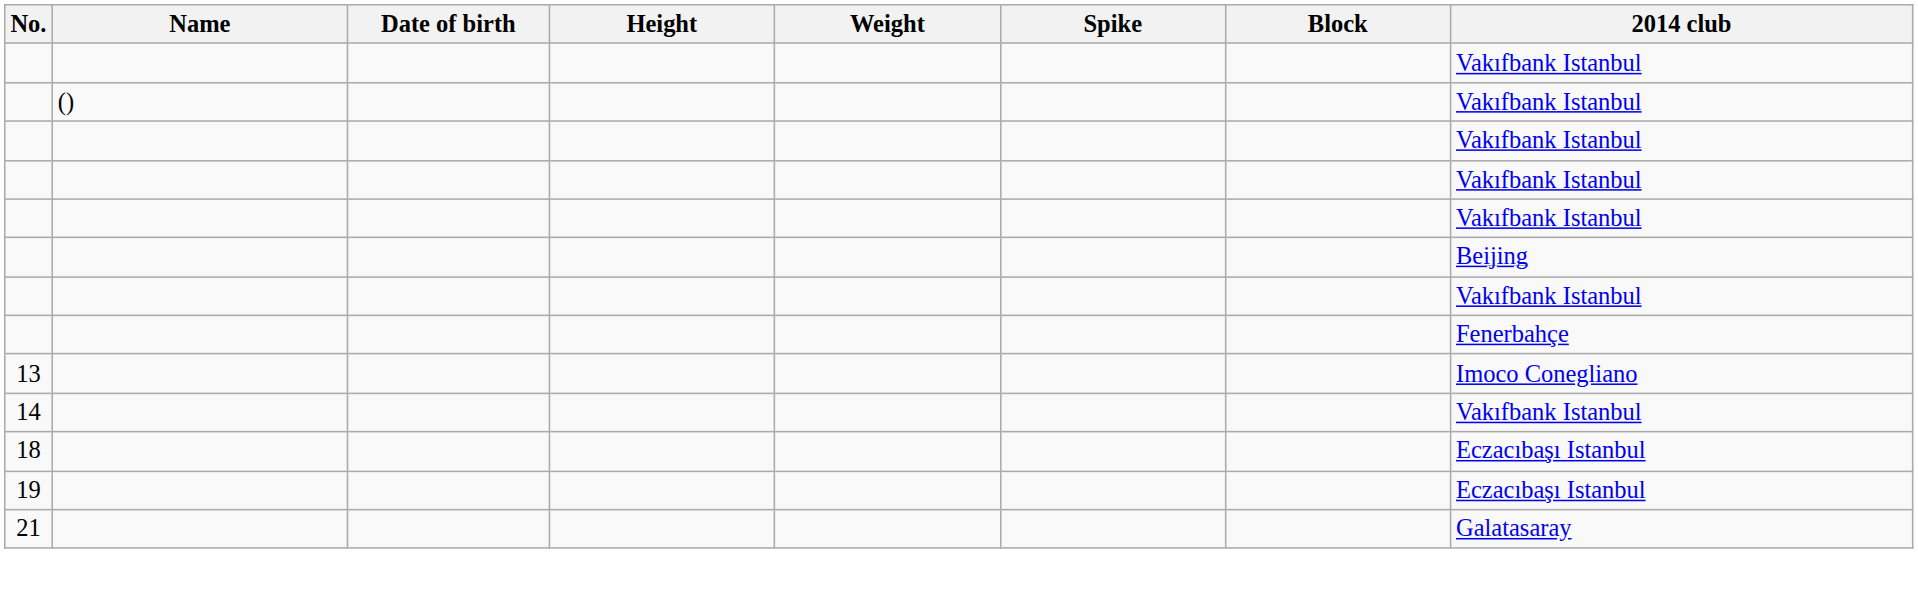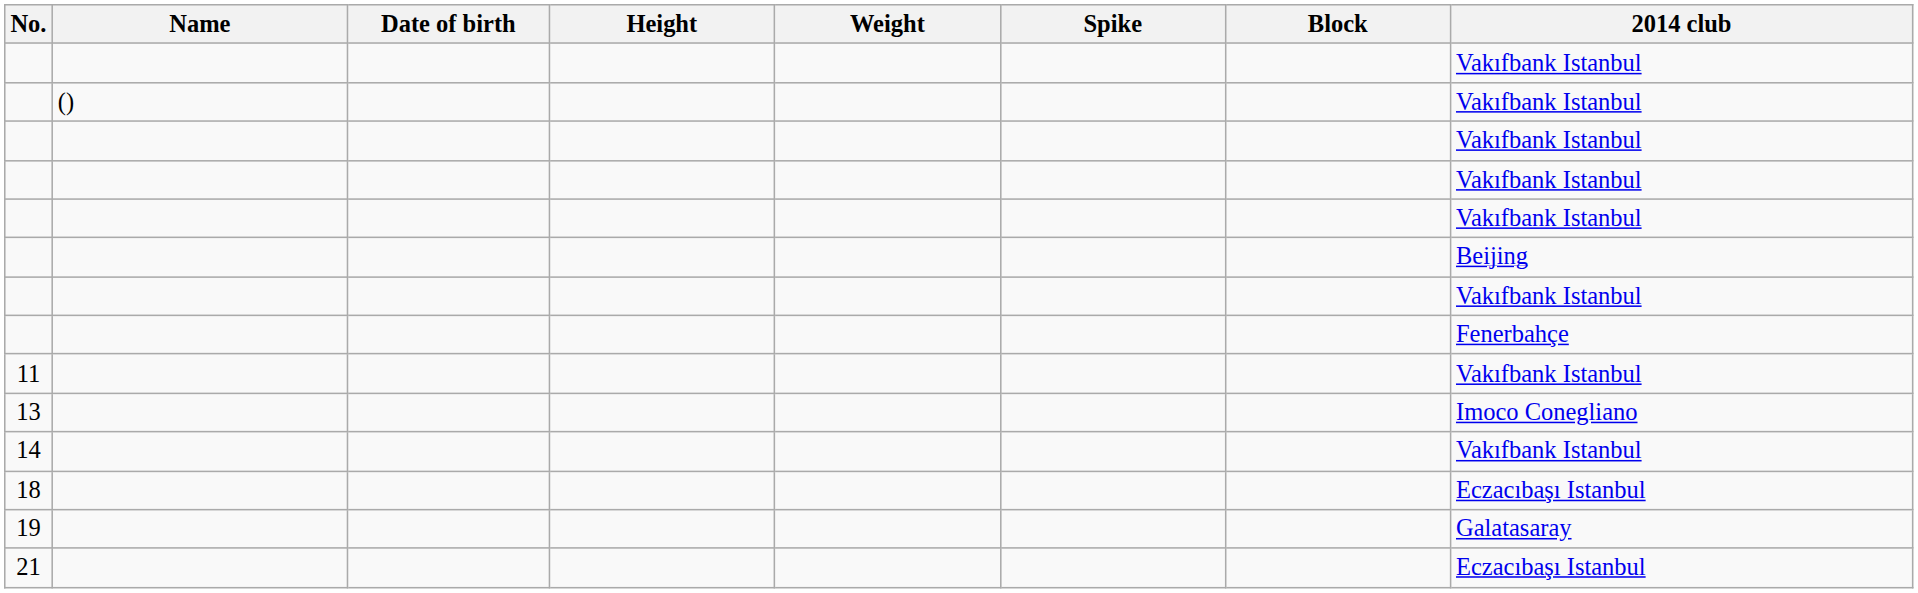+ row: 11 | Vakıfbank Istanbul
19 | 2014 club: Eczacıbaşı Istanbul -> Galatasaray
21 | 2014 club: Galatasaray -> Eczacıbaşı Istanbul
